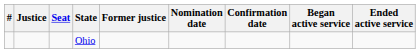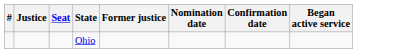- column: Ended active service
